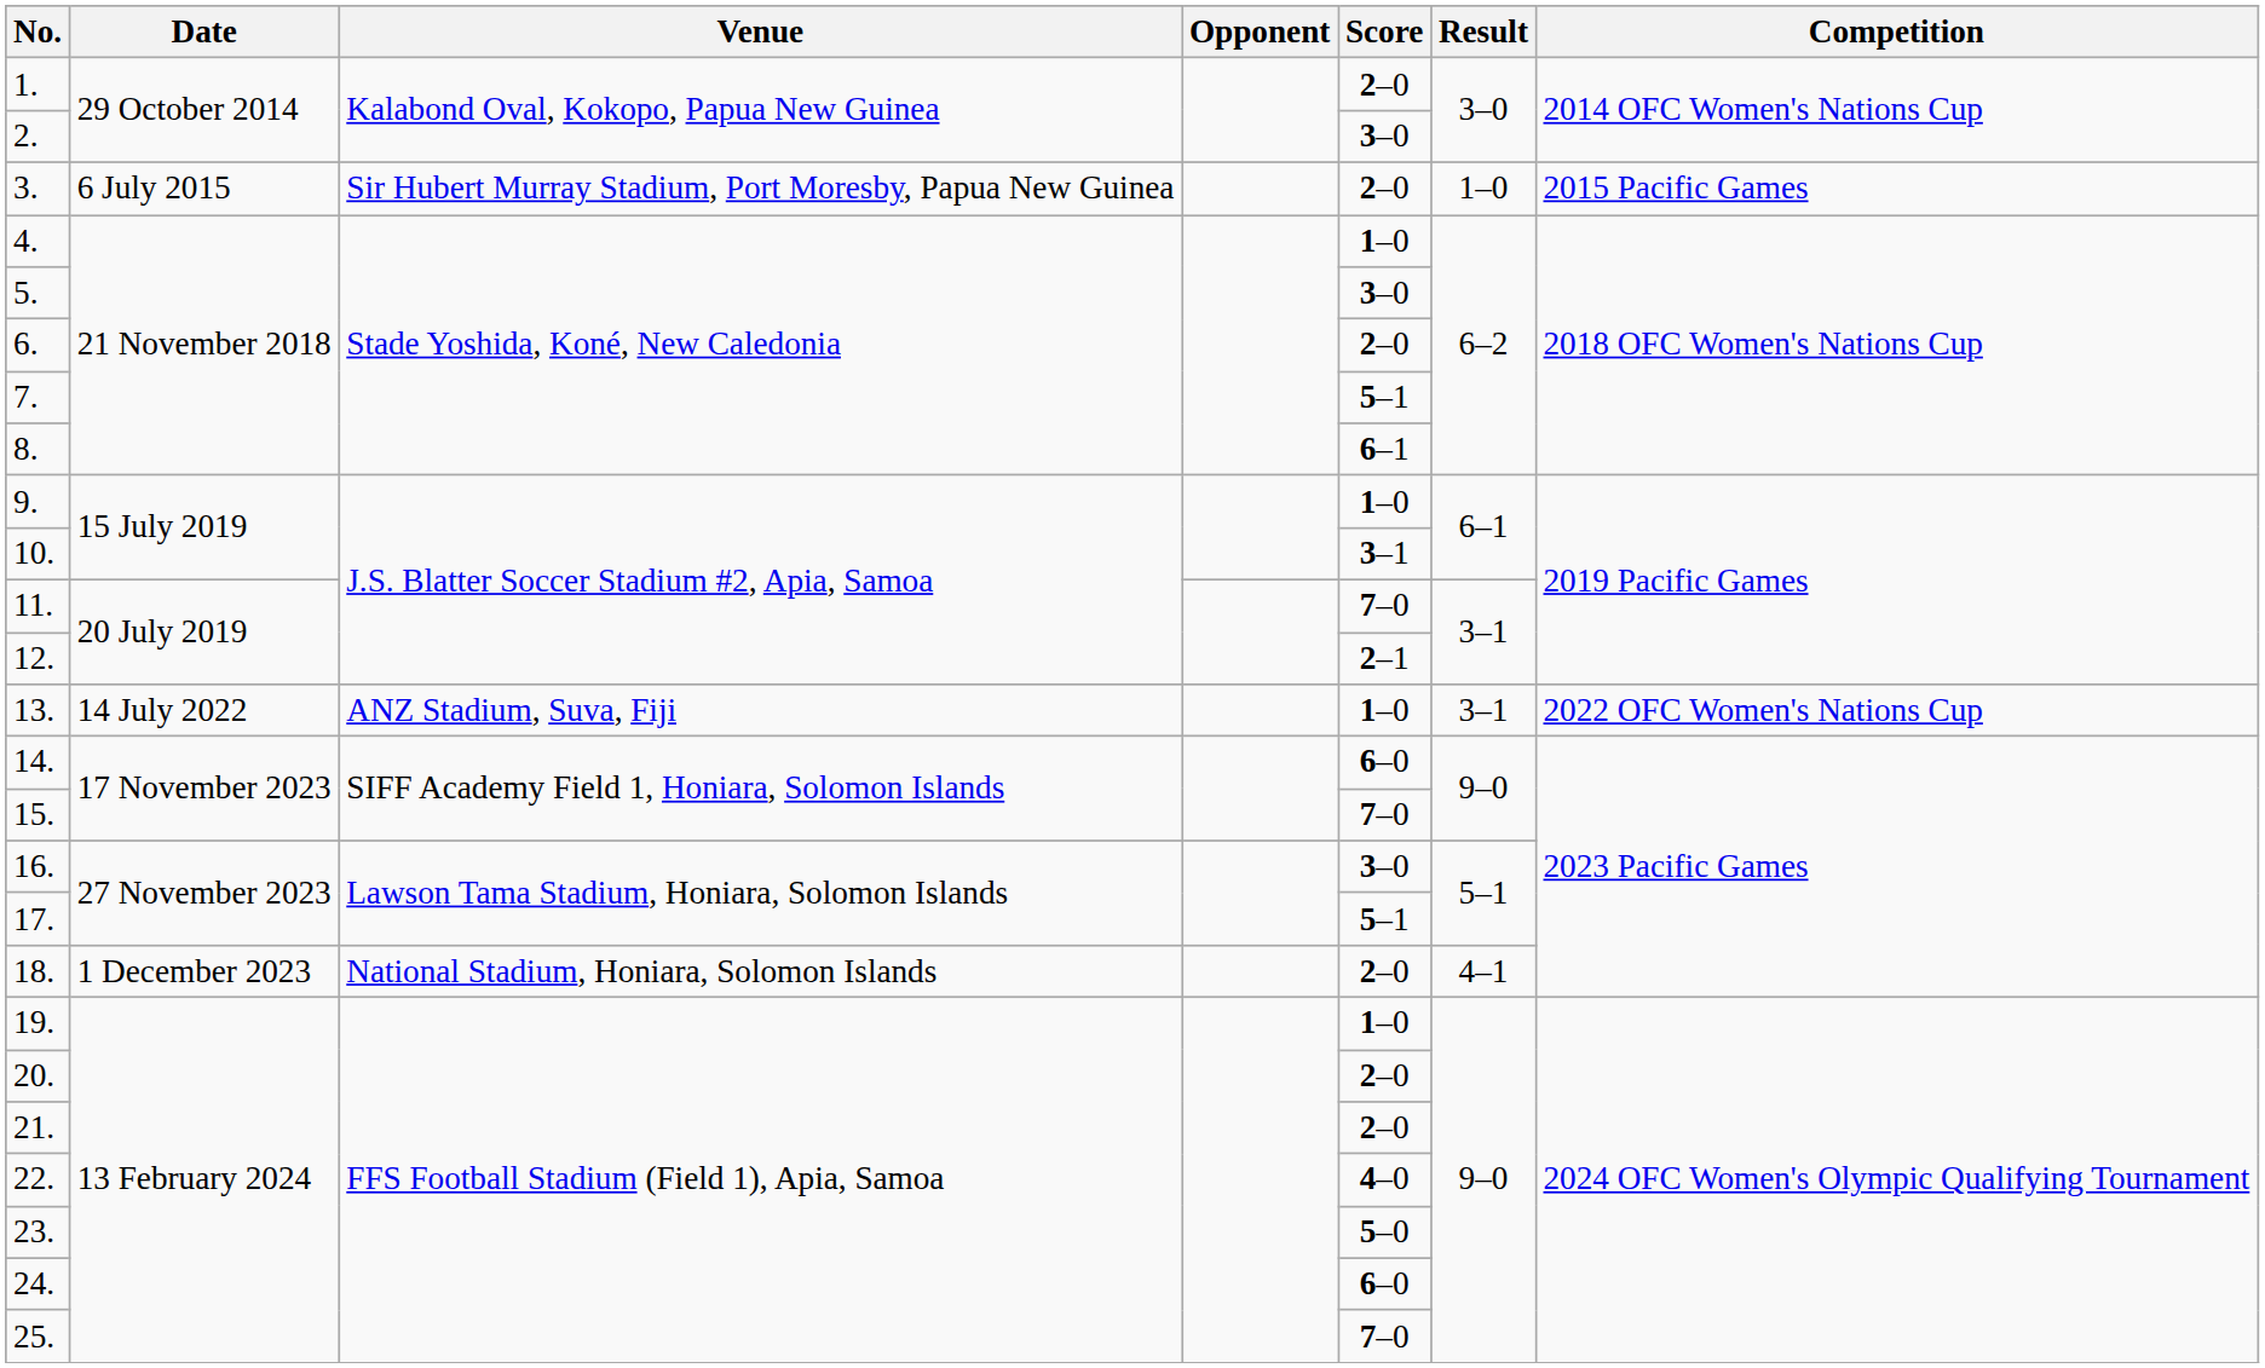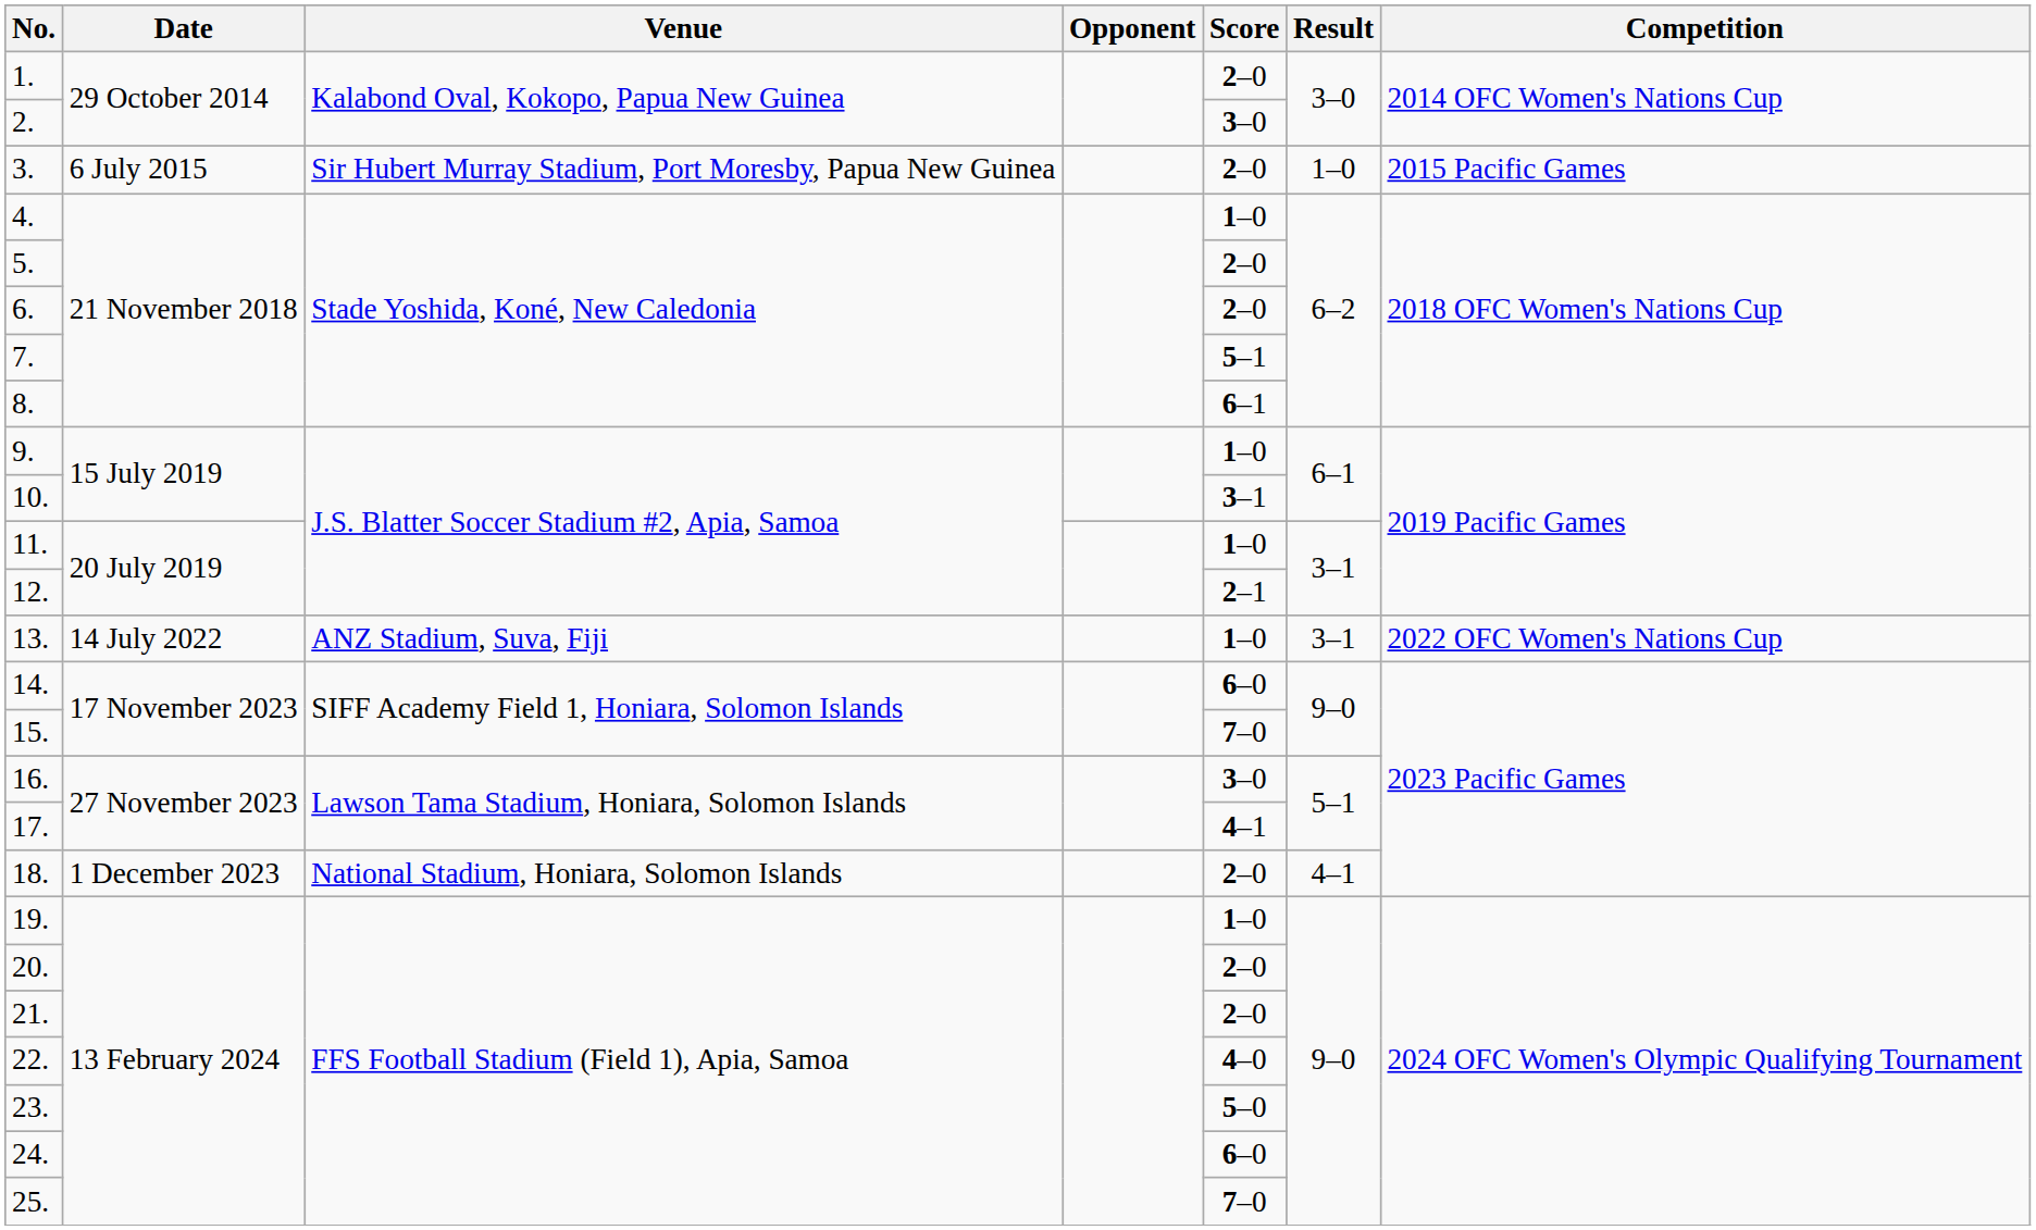5. | Score: 3–0 -> 2–0
11. | Score: 7–0 -> 1–0
17. | Score: 5–1 -> 4–1
